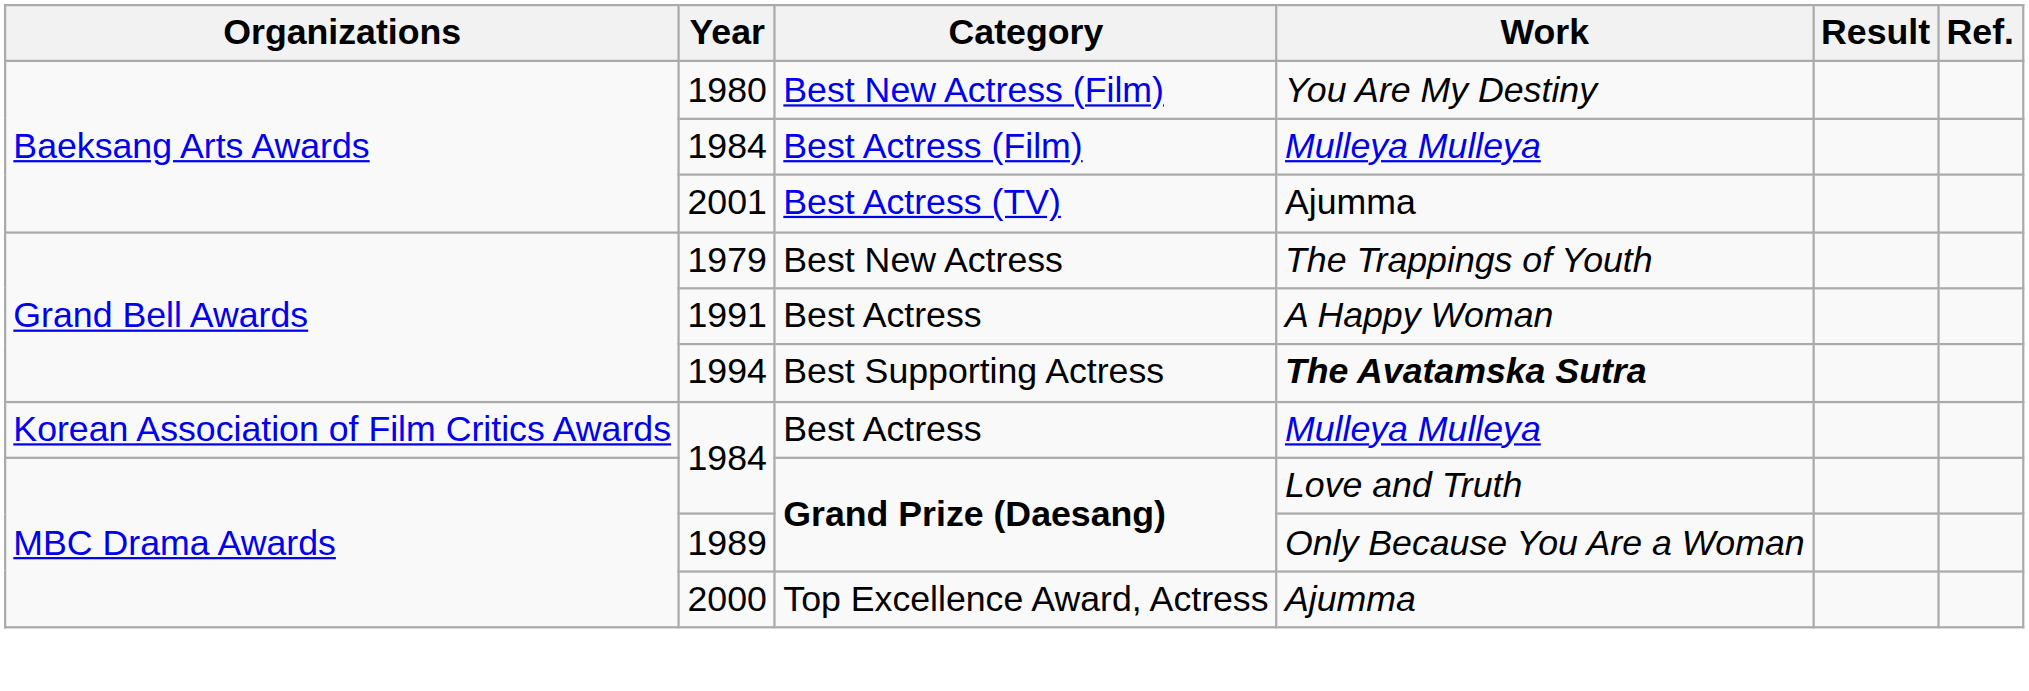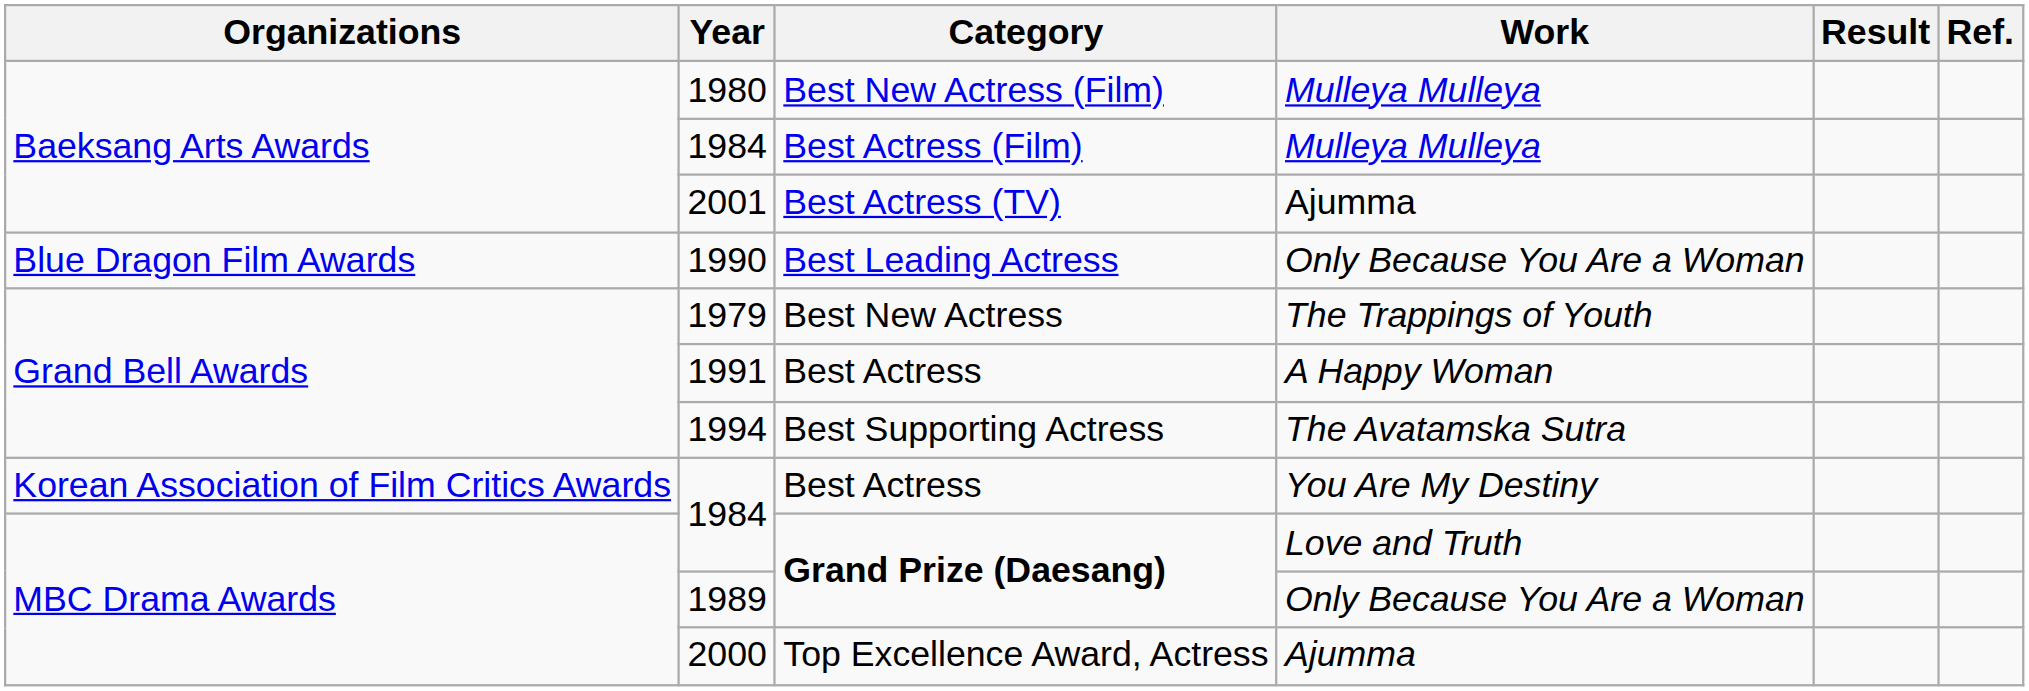1980 | Work: You Are My Destiny -> Mulleya Mulleya
+ row: Blue Dragon Film Awards | 1990 | Best Leading Actress | Only Because You Are a Woman
1994 | Work: bold -> normal
1984 / Best Actress | Work: Mulleya Mulleya -> You Are My Destiny
